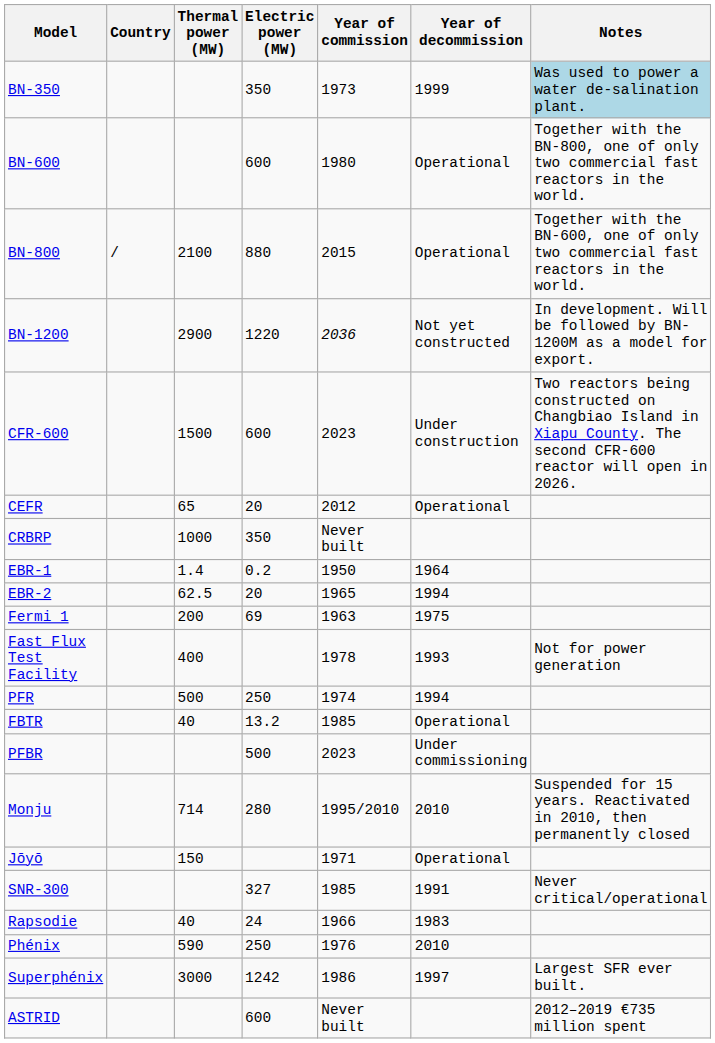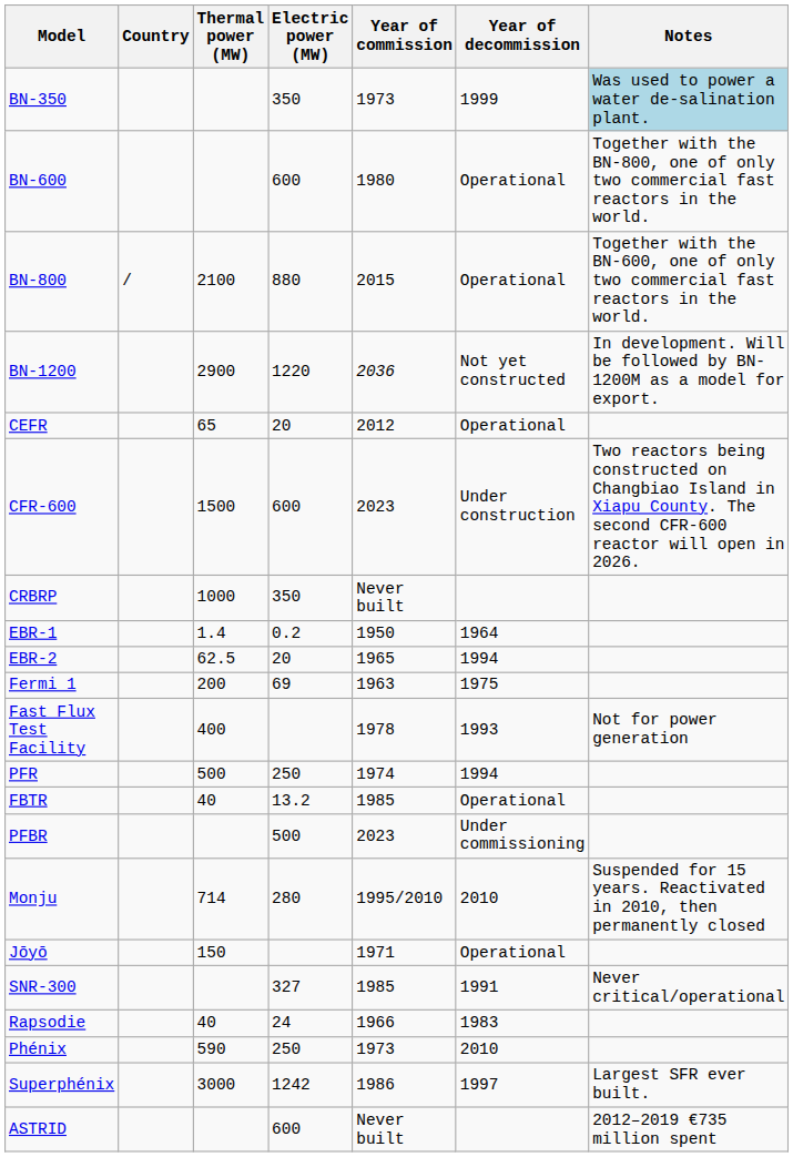rows swapped: CEFR <-> CFR-600
Phénix | Year of commission: 1976 -> 1973
